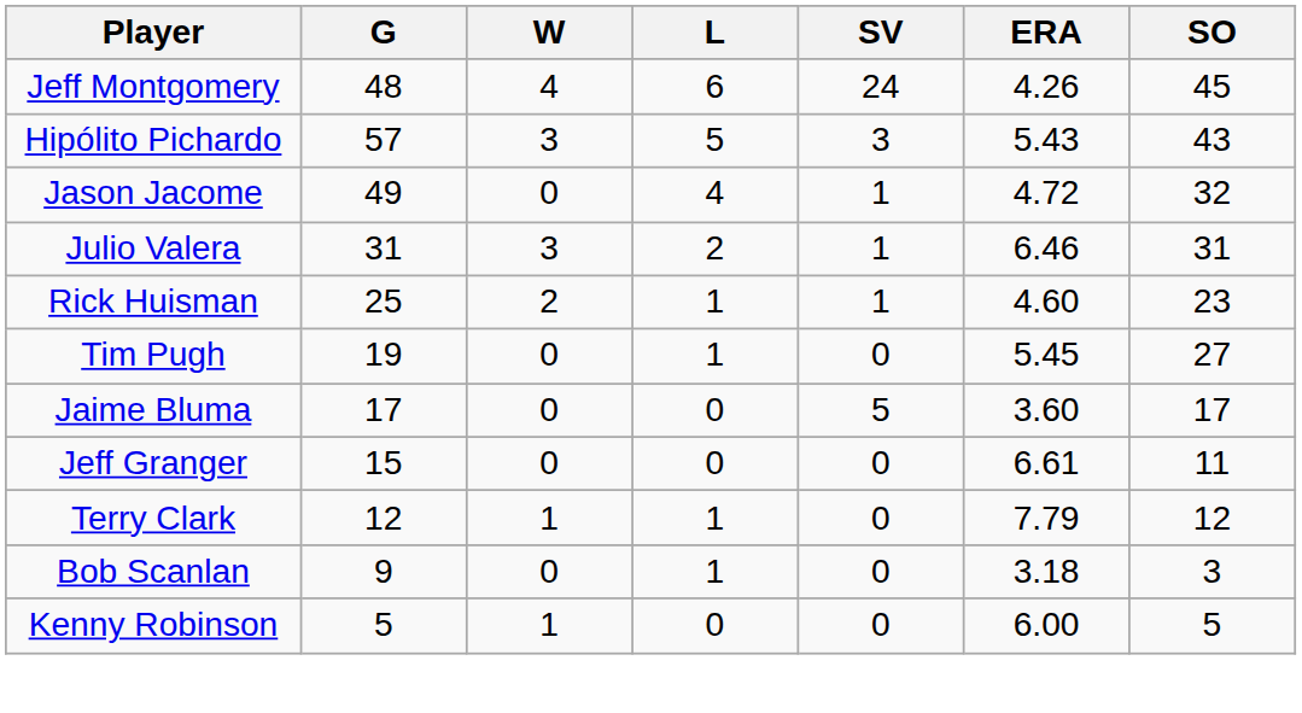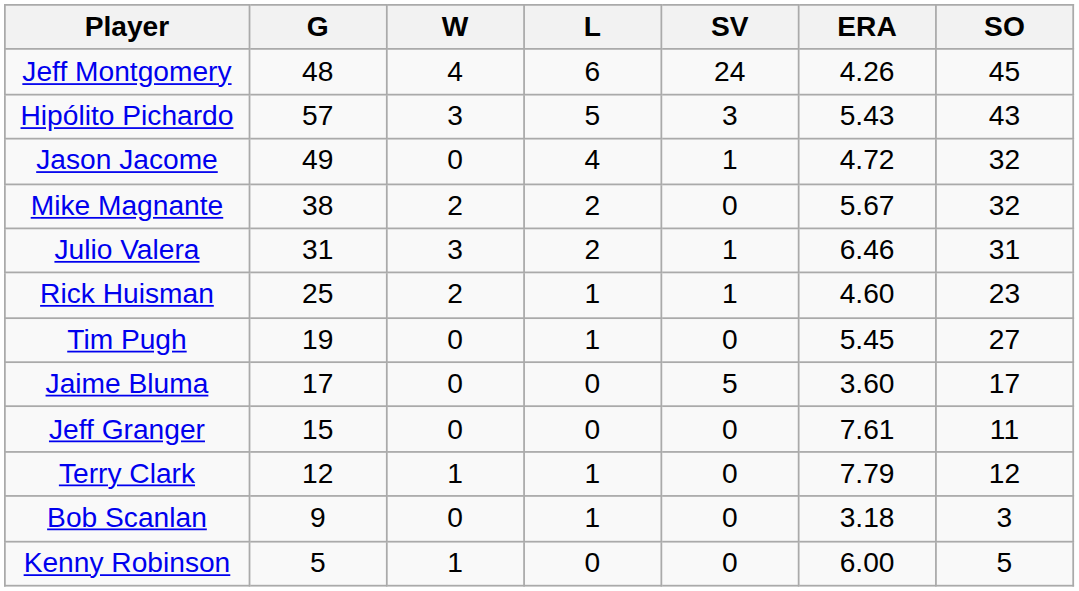+ row: Mike Magnante | 38 | 2 | 2 | 0 | 5.67 | 32
Jeff Granger | ERA: 6.61 -> 7.61
